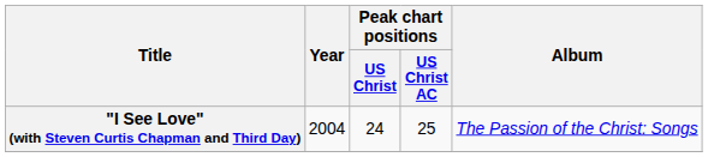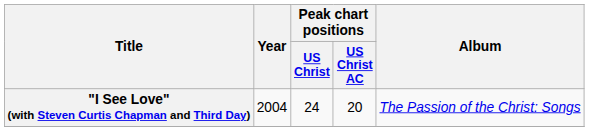"I See Love" (with Steven Curtis Chapman and Third Day) | Peak chart positions / US Christ AC: 25 -> 20
